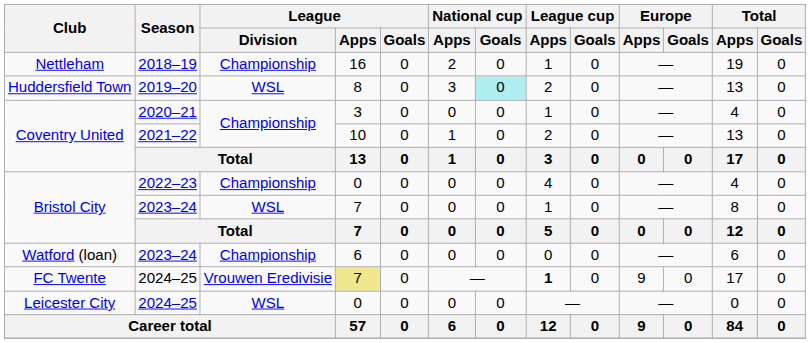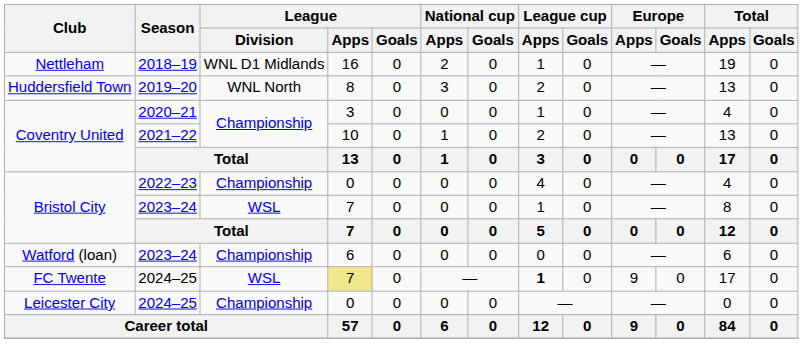Nettleham | League / Division: Championship -> WNL D1 Midlands
Huddersfield Town | League / Division: WSL -> WNL North
Huddersfield Town | National cup / Goals: paleturquoise background -> no background
FC Twente | League / Division: Vrouwen Eredivisie -> WSL
Leicester City | League / Division: WSL -> Championship
